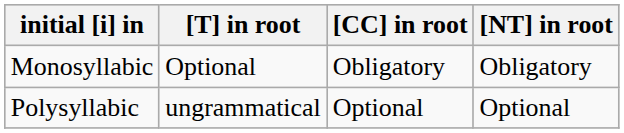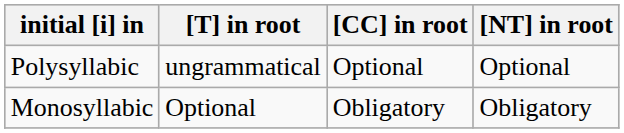rows swapped: Monosyllabic <-> Polysyllabic
